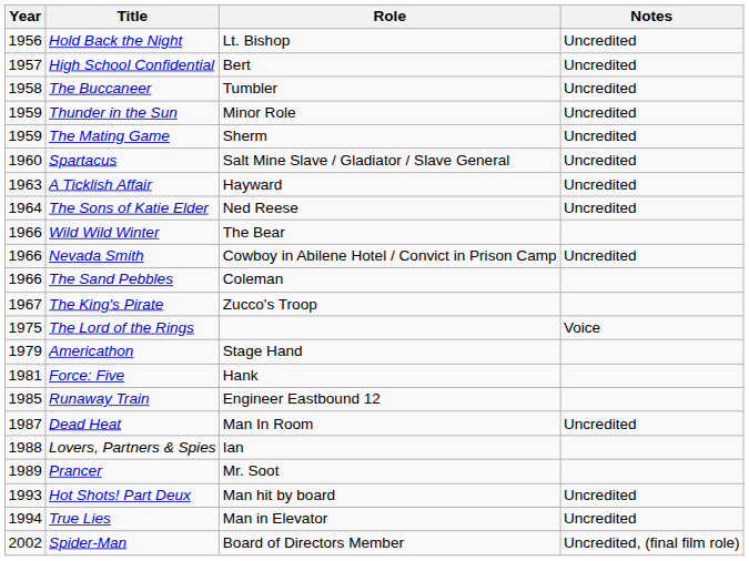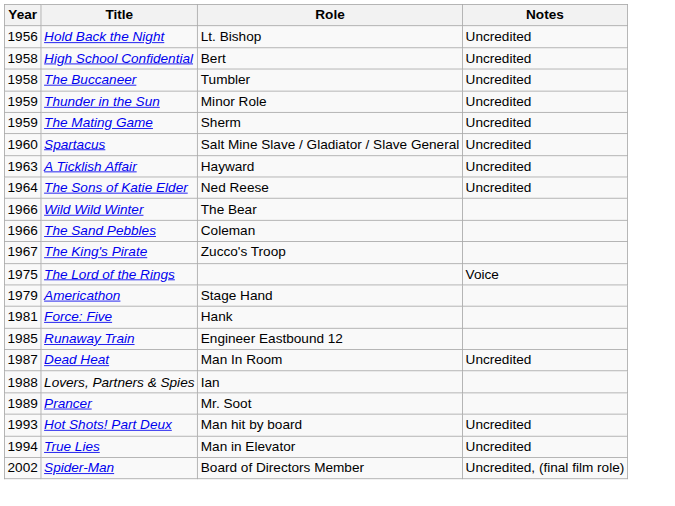High School Confidential | Year: 1957 -> 1958
- row: 1966 | Nevada Smith | Cowboy in Abilene Hotel / Convict in Prison Camp | Uncredited
